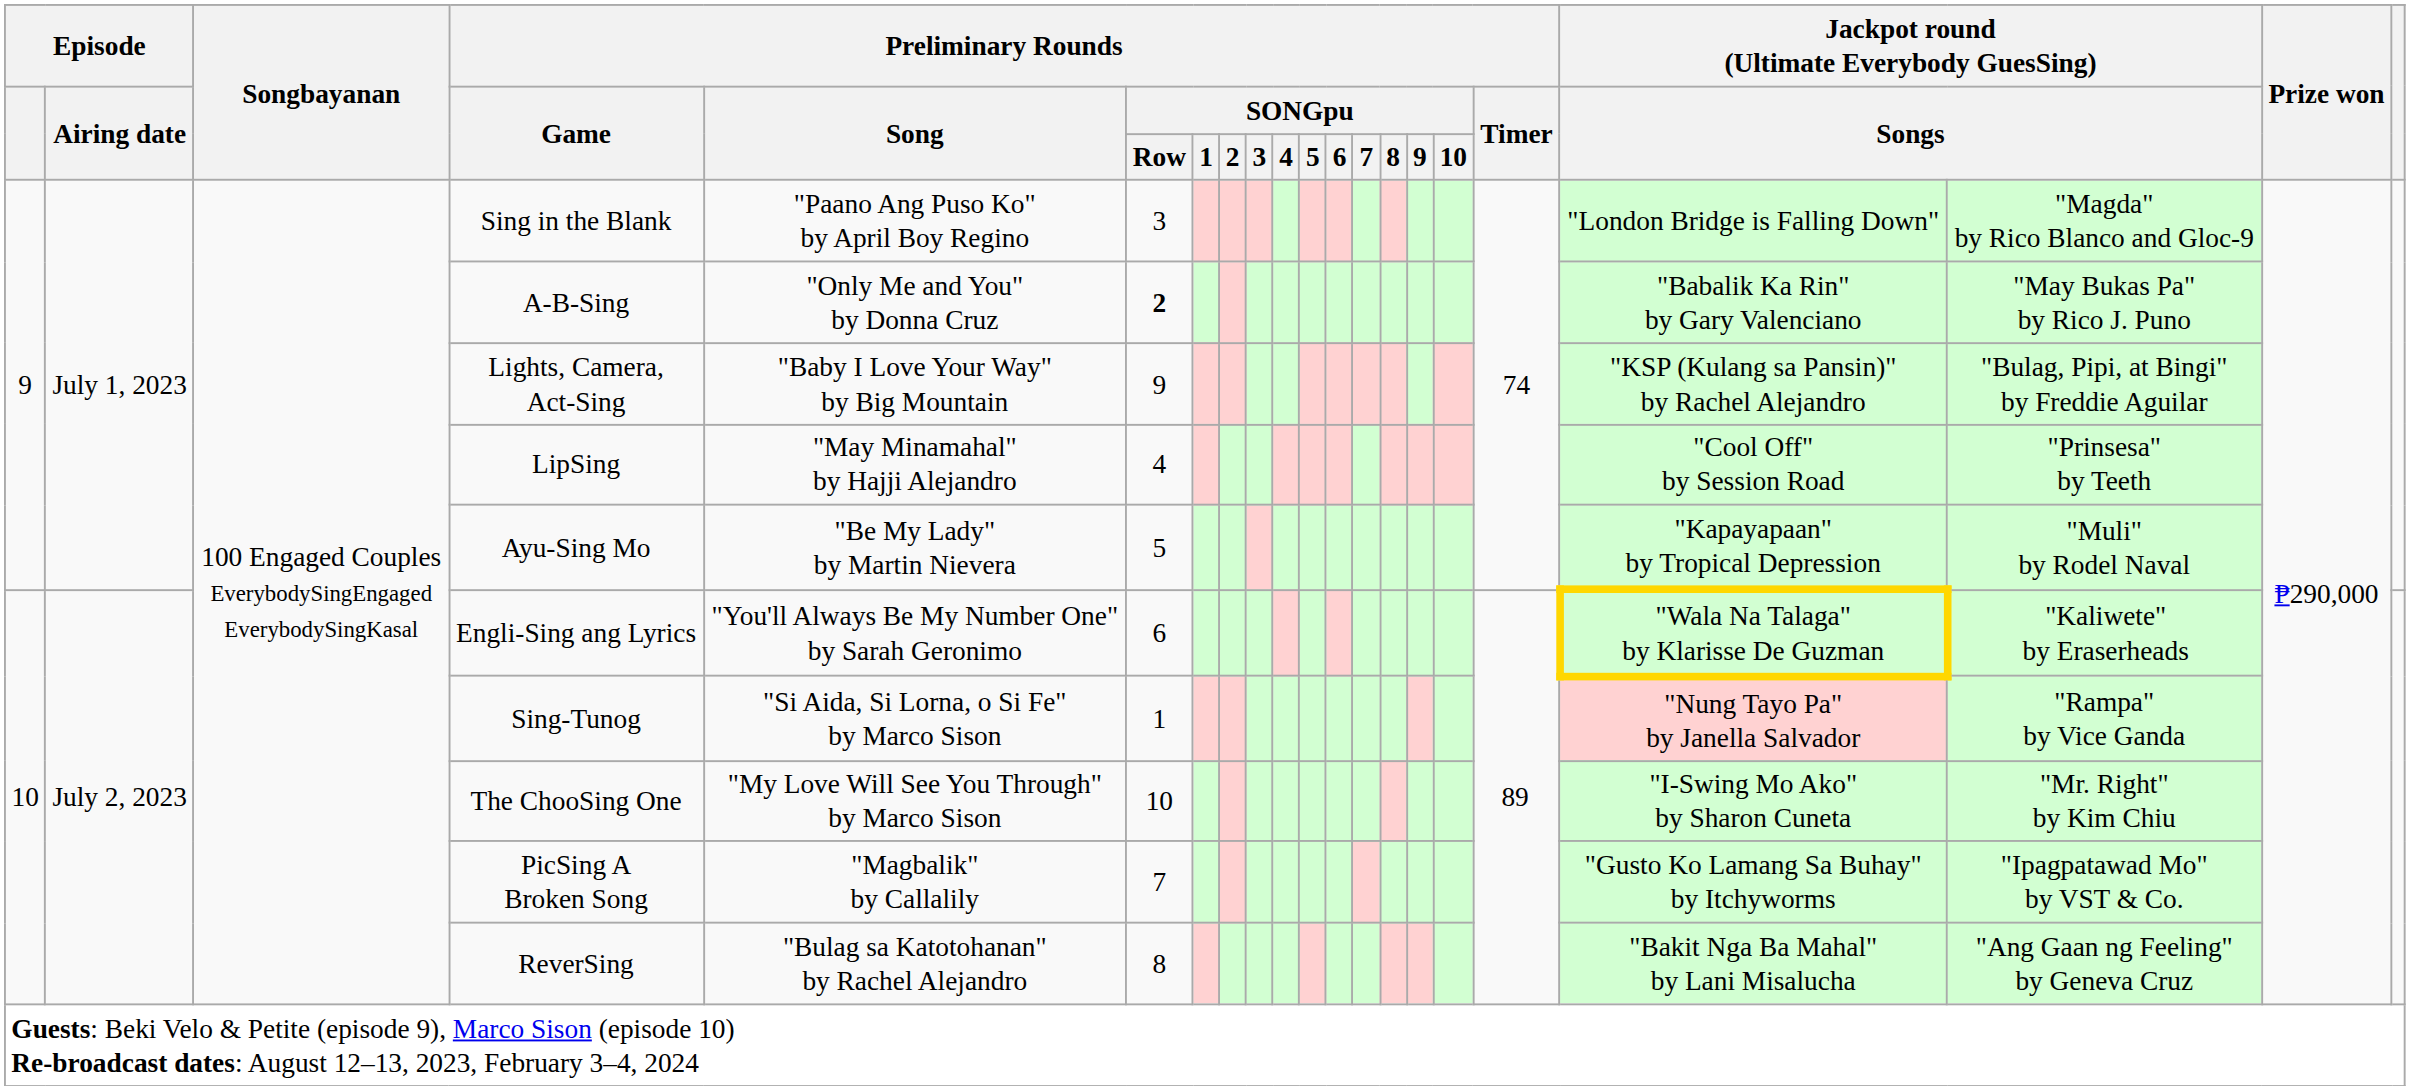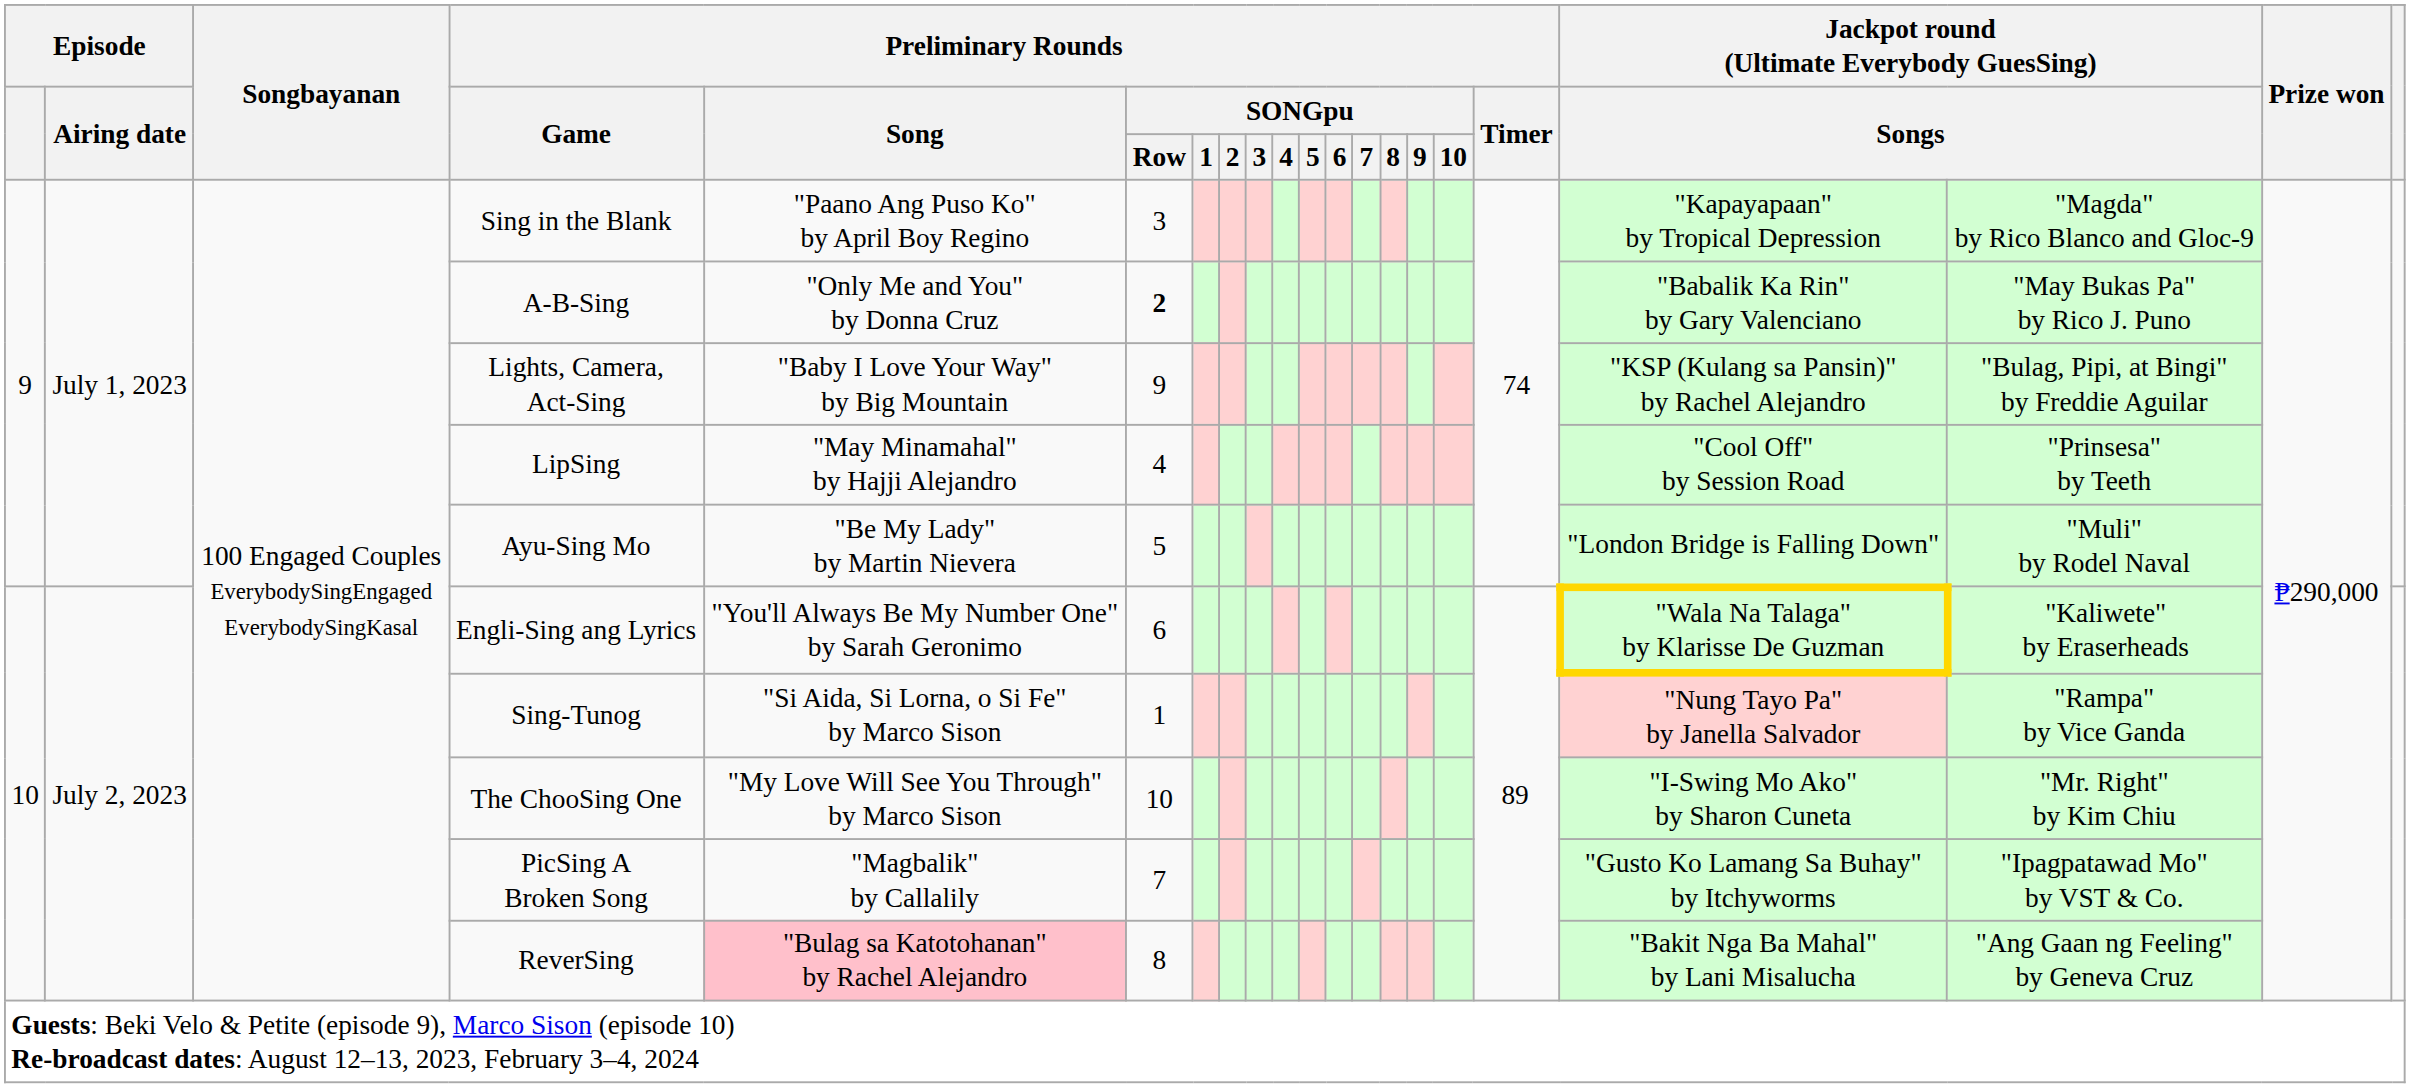Sing in the Blank | column 18: "London Bridge is Falling Down" -> "Kapayapaan" by Tropical Depression
Ayu-Sing Mo | column 18: "Kapayapaan" by Tropical Depression -> "London Bridge is Falling Down"
ReverSing | Preliminary Rounds / Song: no background -> pink background
